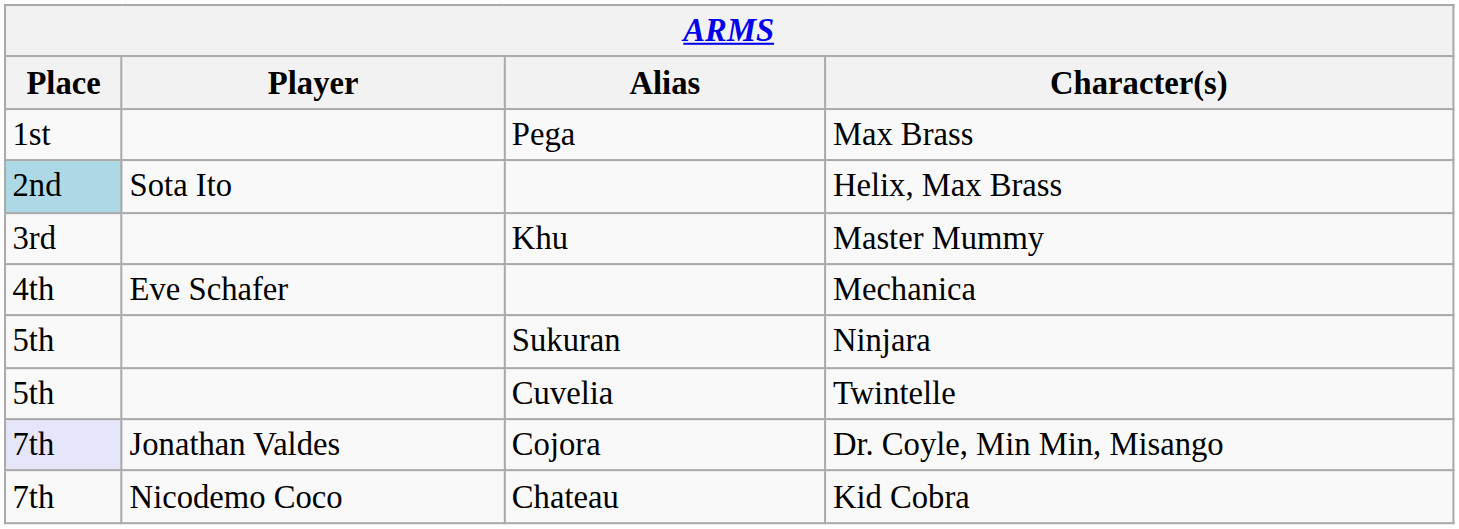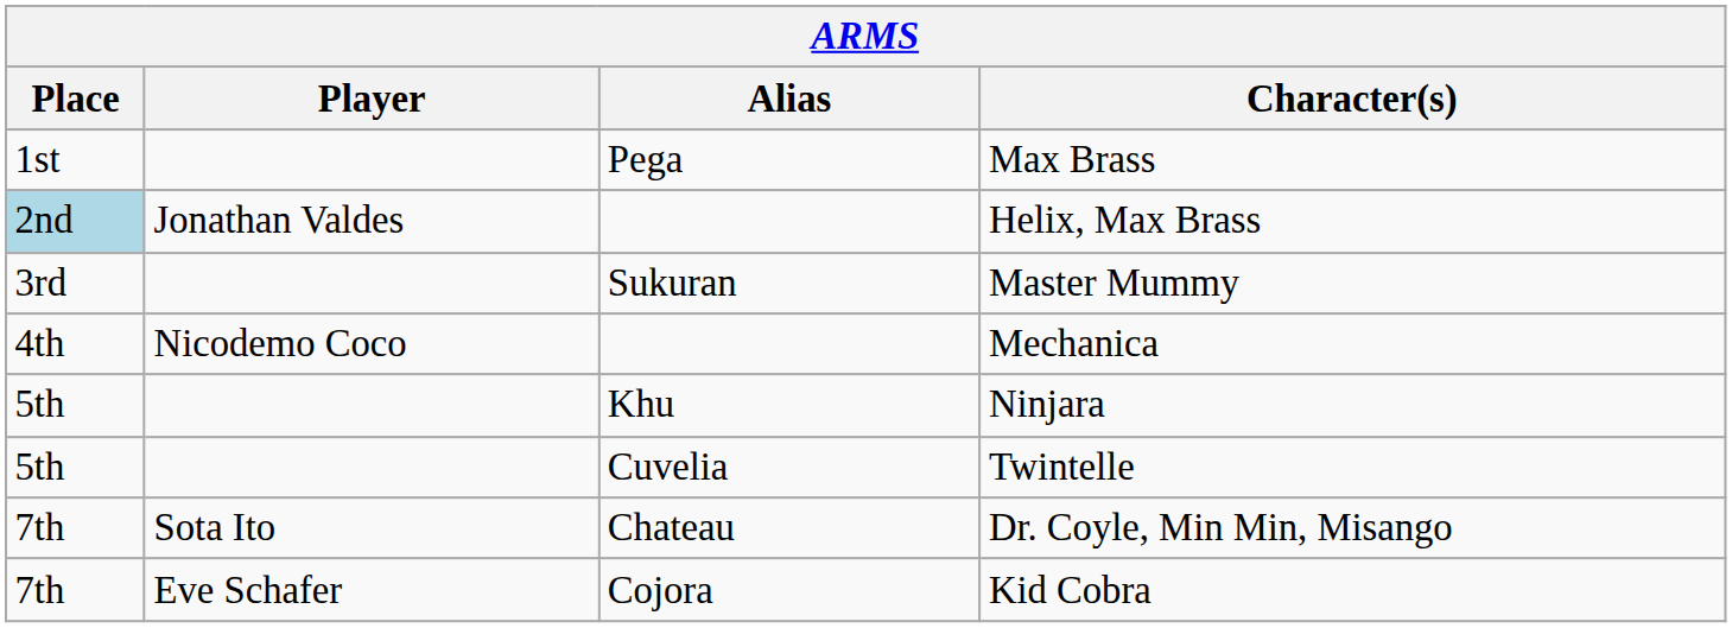Helix, Max Brass | Player: Sota Ito -> Jonathan Valdes
Master Mummy | Alias: Khu -> Sukuran
Mechanica | Player: Eve Schafer -> Nicodemo Coco
Ninjara | Alias: Sukuran -> Khu
Dr. Coyle, Min Min, Misango | Place: lavender background -> no background
Dr. Coyle, Min Min, Misango | Player: Jonathan Valdes -> Sota Ito
Dr. Coyle, Min Min, Misango | Alias: Cojora -> Chateau
Kid Cobra | Player: Nicodemo Coco -> Eve Schafer
Kid Cobra | Alias: Chateau -> Cojora
